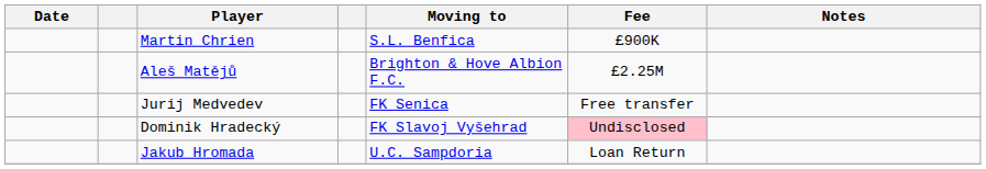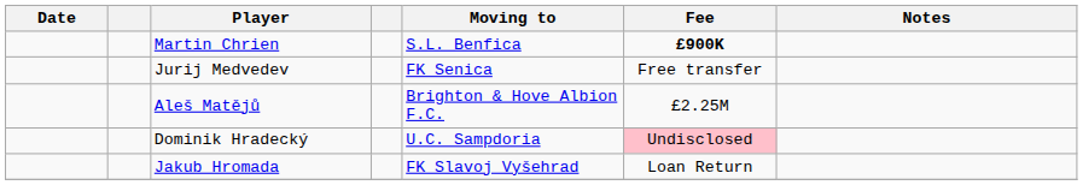Martin Chrien | Fee: normal -> bold
rows swapped: Aleš Matějů <-> Jurij Medvedev
Dominik Hradecký | Moving to: FK Slavoj Vyšehrad -> U.C. Sampdoria
Jakub Hromada | Moving to: U.C. Sampdoria -> FK Slavoj Vyšehrad
